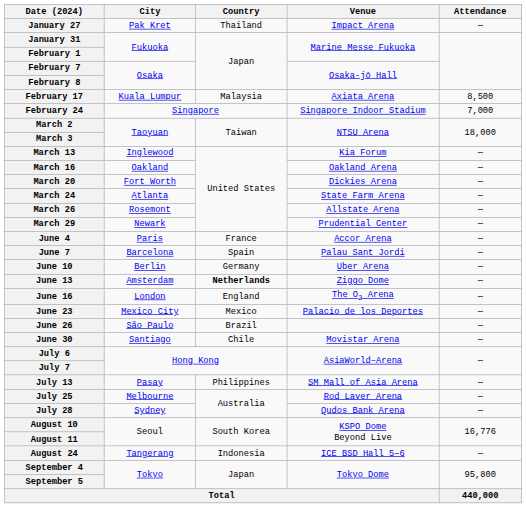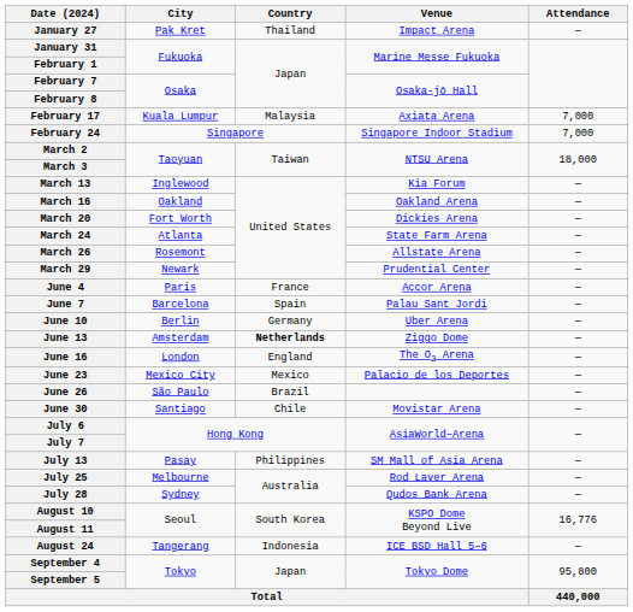February 17 | Attendance: 8,500 -> 7,000
